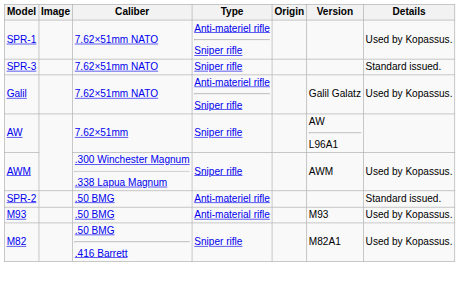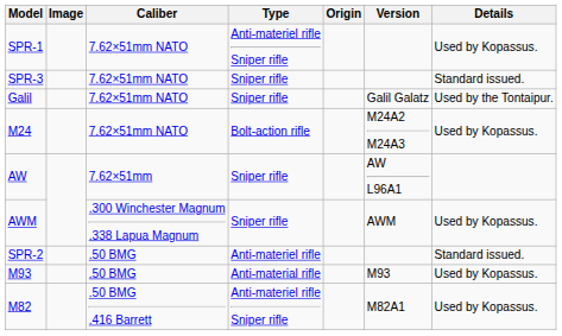Galil | Type: Anti-materiel rifle Sniper rifle -> Sniper rifle
Galil | Details: Used by Kopassus. -> Used by the Tontaipur.
+ row: M24 | 7.62×51mm NATO | Bolt-action rifle | M24A2 M24A3 | Used by Kopassus.
M82 | Type: Sniper rifle -> Anti-materiel rifle Sniper rifle
